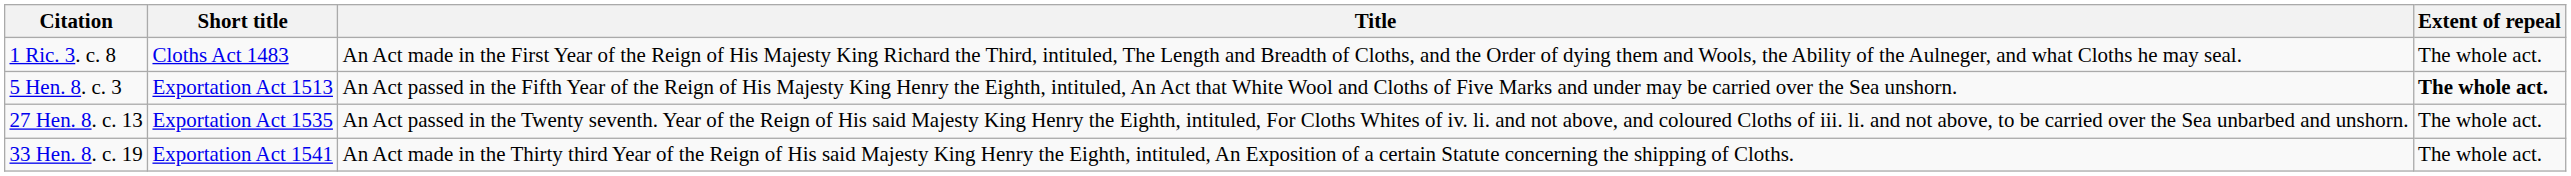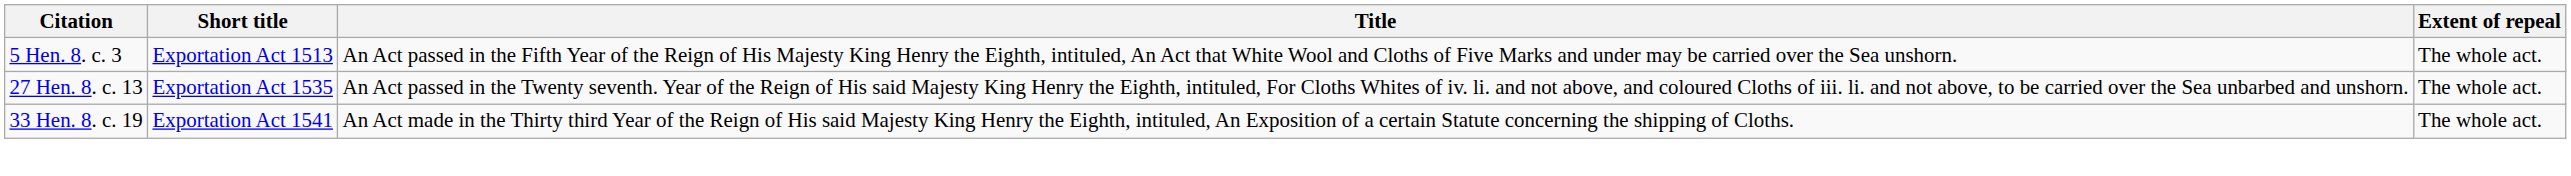- row: 1 Ric. 3. c. 8 | Cloths Act 1483 | An Act made in the First Year of the Reign of His Majesty King Richard the Third, intituled, The Length and Breadth of Cloths, and the Order of dying them and Wools, the Ability of the Aulneger, and what Cloths he may seal. | The whole act.
5 Hen. 8. c. 3 | Extent of repeal: bold -> normal
